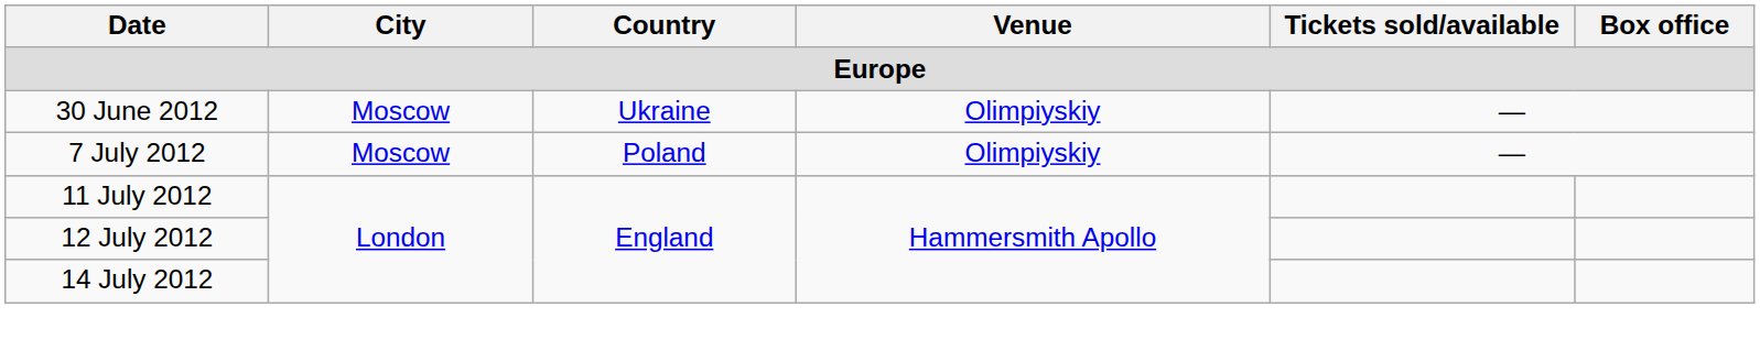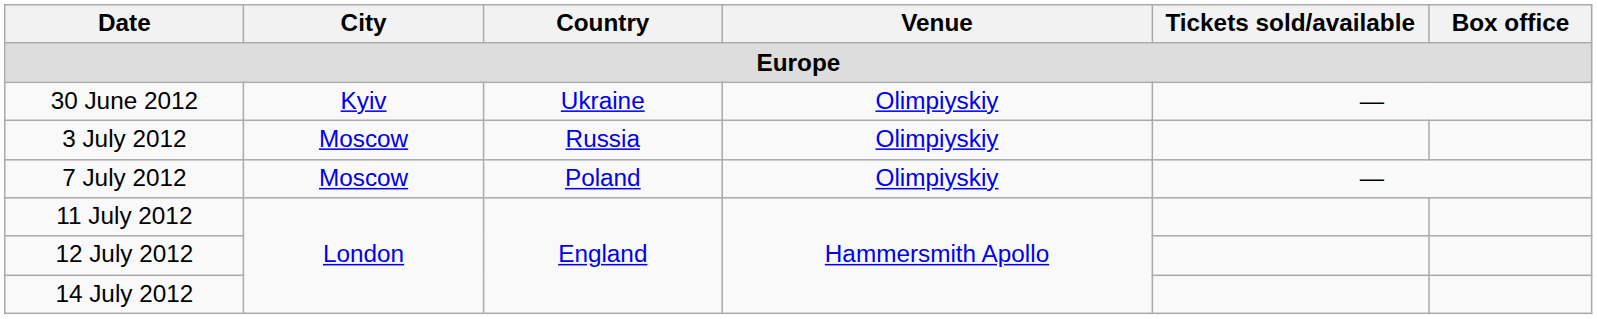30 June 2012 | City: Moscow -> Kyiv
+ row: 3 July 2012 | Moscow | Russia | Olimpiyskiy
